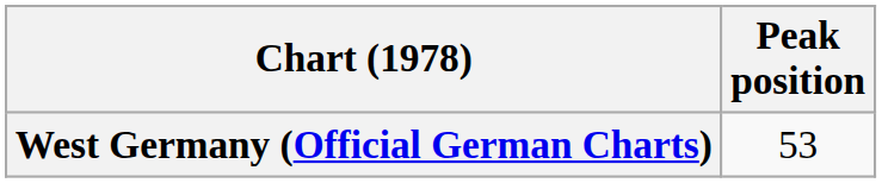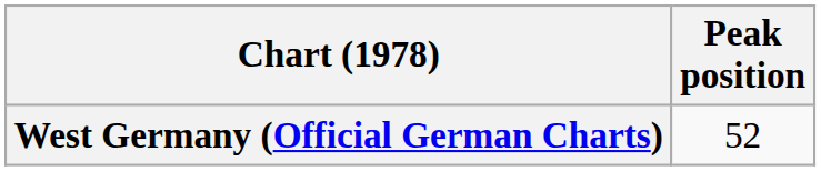West Germany (Official German Charts) | Peak position: 53 -> 52
